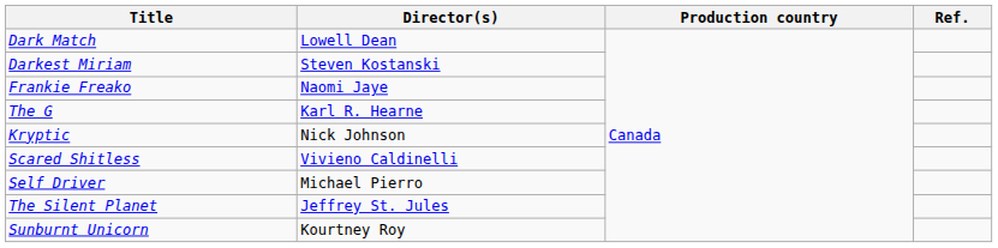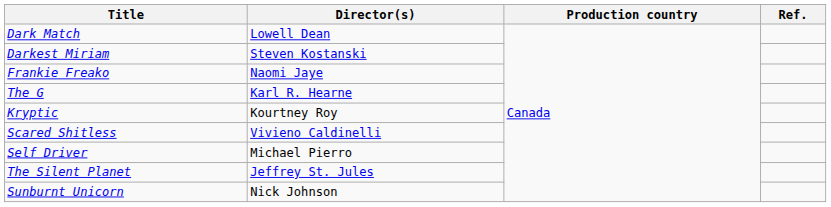Kryptic | Director(s): Nick Johnson -> Kourtney Roy
Sunburnt Unicorn | Director(s): Kourtney Roy -> Nick Johnson
